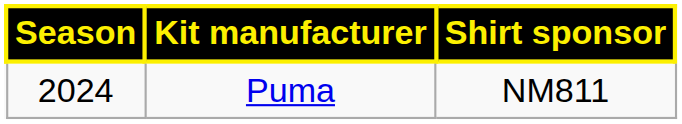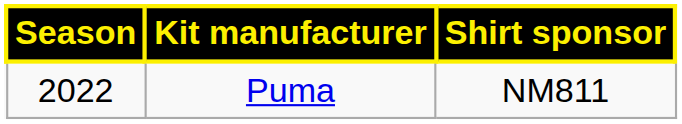Puma | Season: 2024 -> 2022
